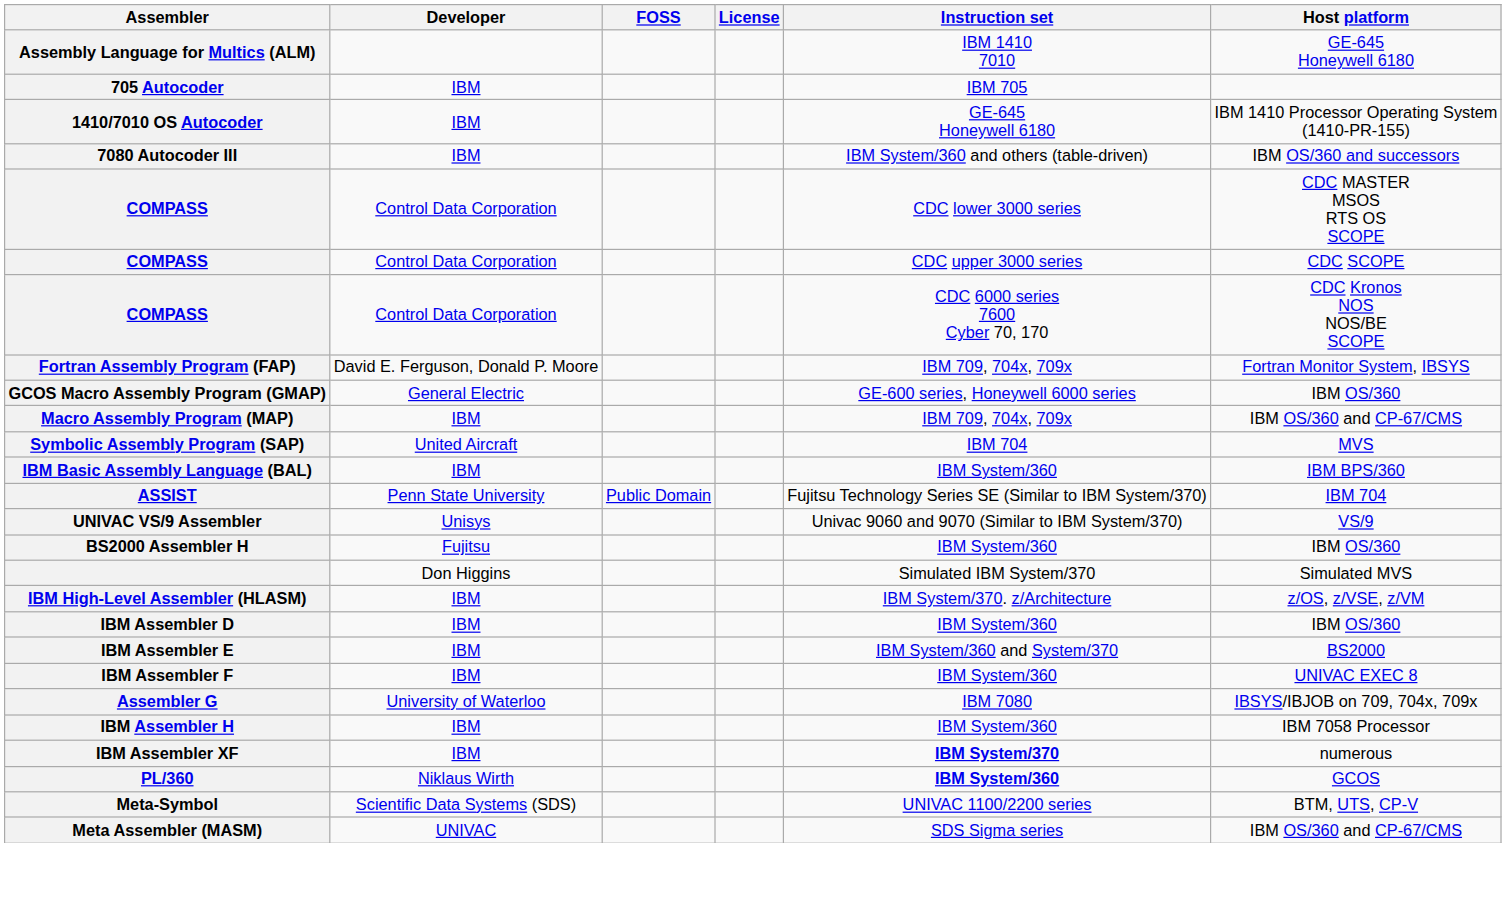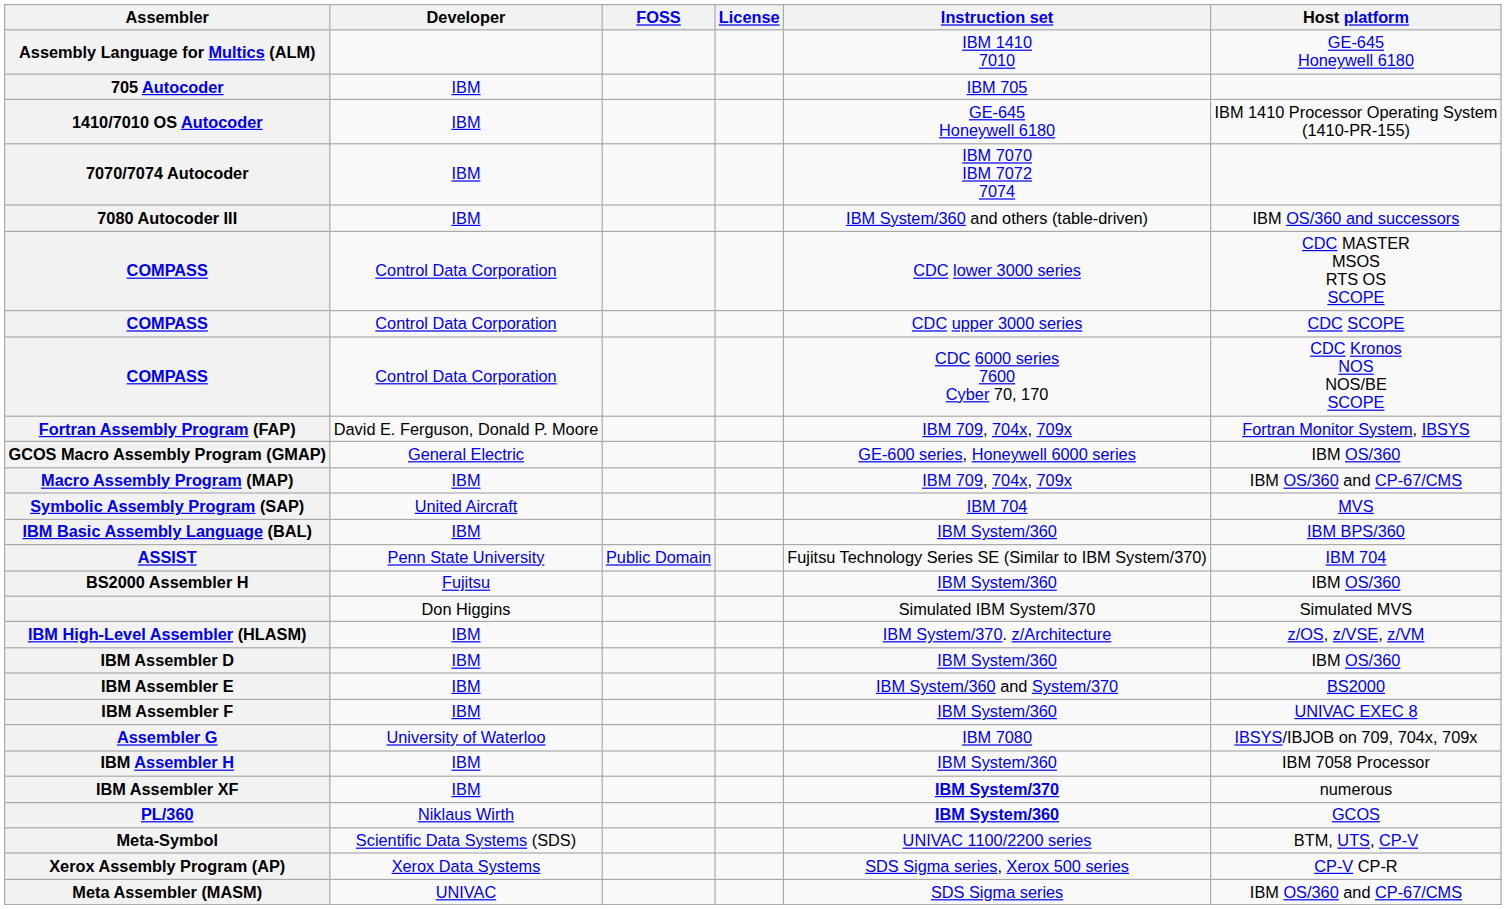+ row: 7070/7074 Autocoder | IBM | IBM 7070 IBM 7072 7074
- row: UNIVAC VS/9 Assembler | Unisys | Univac 9060 and 9070 (Similar to IBM System/370) | VS/9
+ row: Xerox Assembly Program (AP) | Xerox Data Systems | SDS Sigma series, Xerox 500 series | CP-V CP-R
